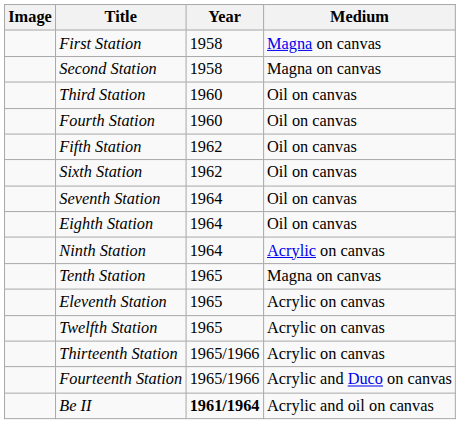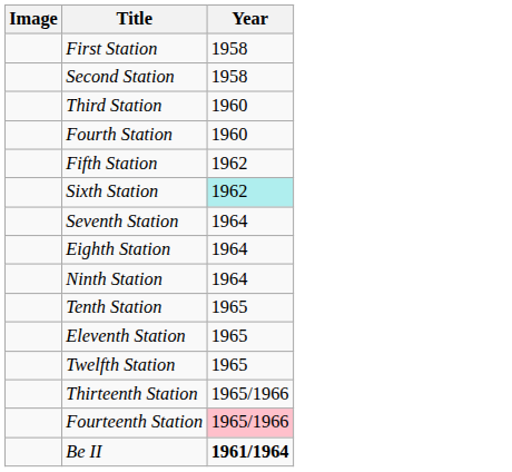- column: Medium | Magna on canvas | Magna on canvas | Oil on canvas | Oil on canvas | Oil on canvas | Oil on canvas | Oil on canvas | Oil on canvas | Acrylic on canvas | Magna on canvas | Acrylic on canvas | Acrylic on canvas | Acrylic on canvas | Acrylic and Duco on canvas | Acrylic and oil on canvas
Sixth Station | Year: no background -> paleturquoise background
Fourteenth Station | Year: no background -> pink background
